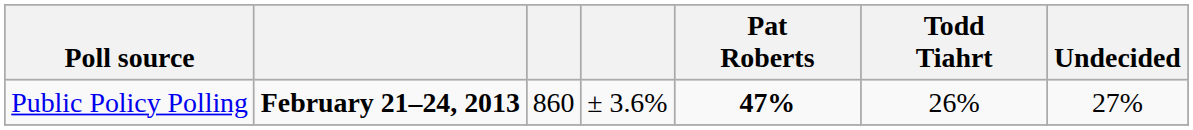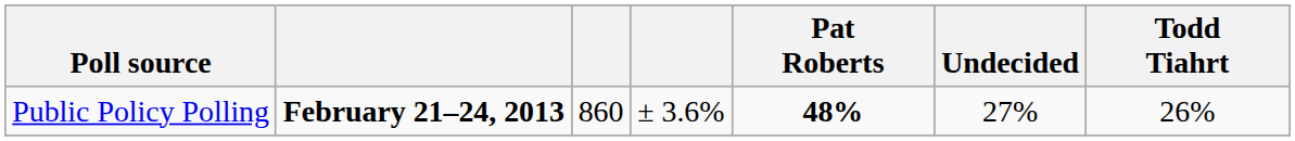columns swapped: Todd Tiahrt <-> Undecided
Public Policy Polling | Pat Roberts: 47% -> 48%
